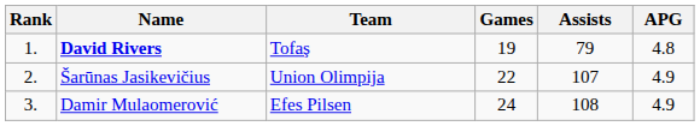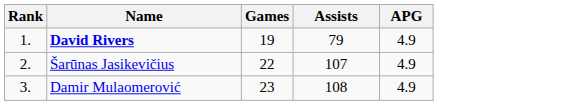- column: Team | Tofaş | Union Olimpija | Efes Pilsen
David Rivers | APG: 4.8 -> 4.9
Damir Mulaomerović | Games: 24 -> 23
